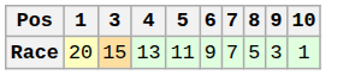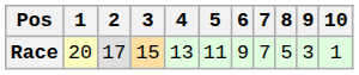+ column: 2 | 17
